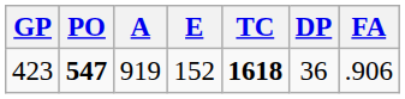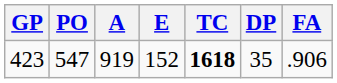423 | PO: bold -> normal
423 | DP: 36 -> 35
